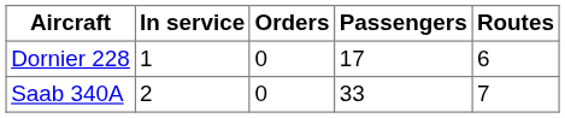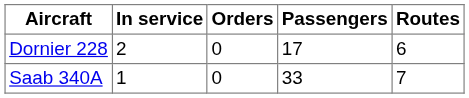Dornier 228 | In service: 1 -> 2
Saab 340A | In service: 2 -> 1
